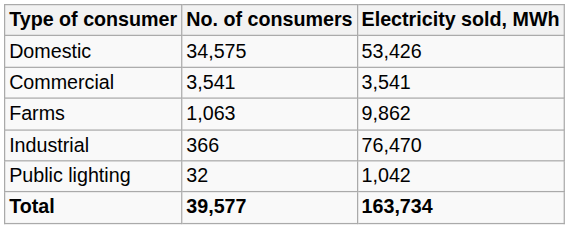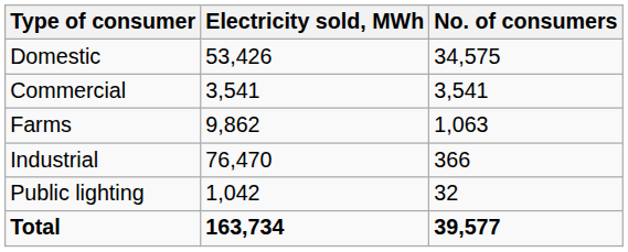columns swapped: No. of consumers <-> Electricity sold, MWh
